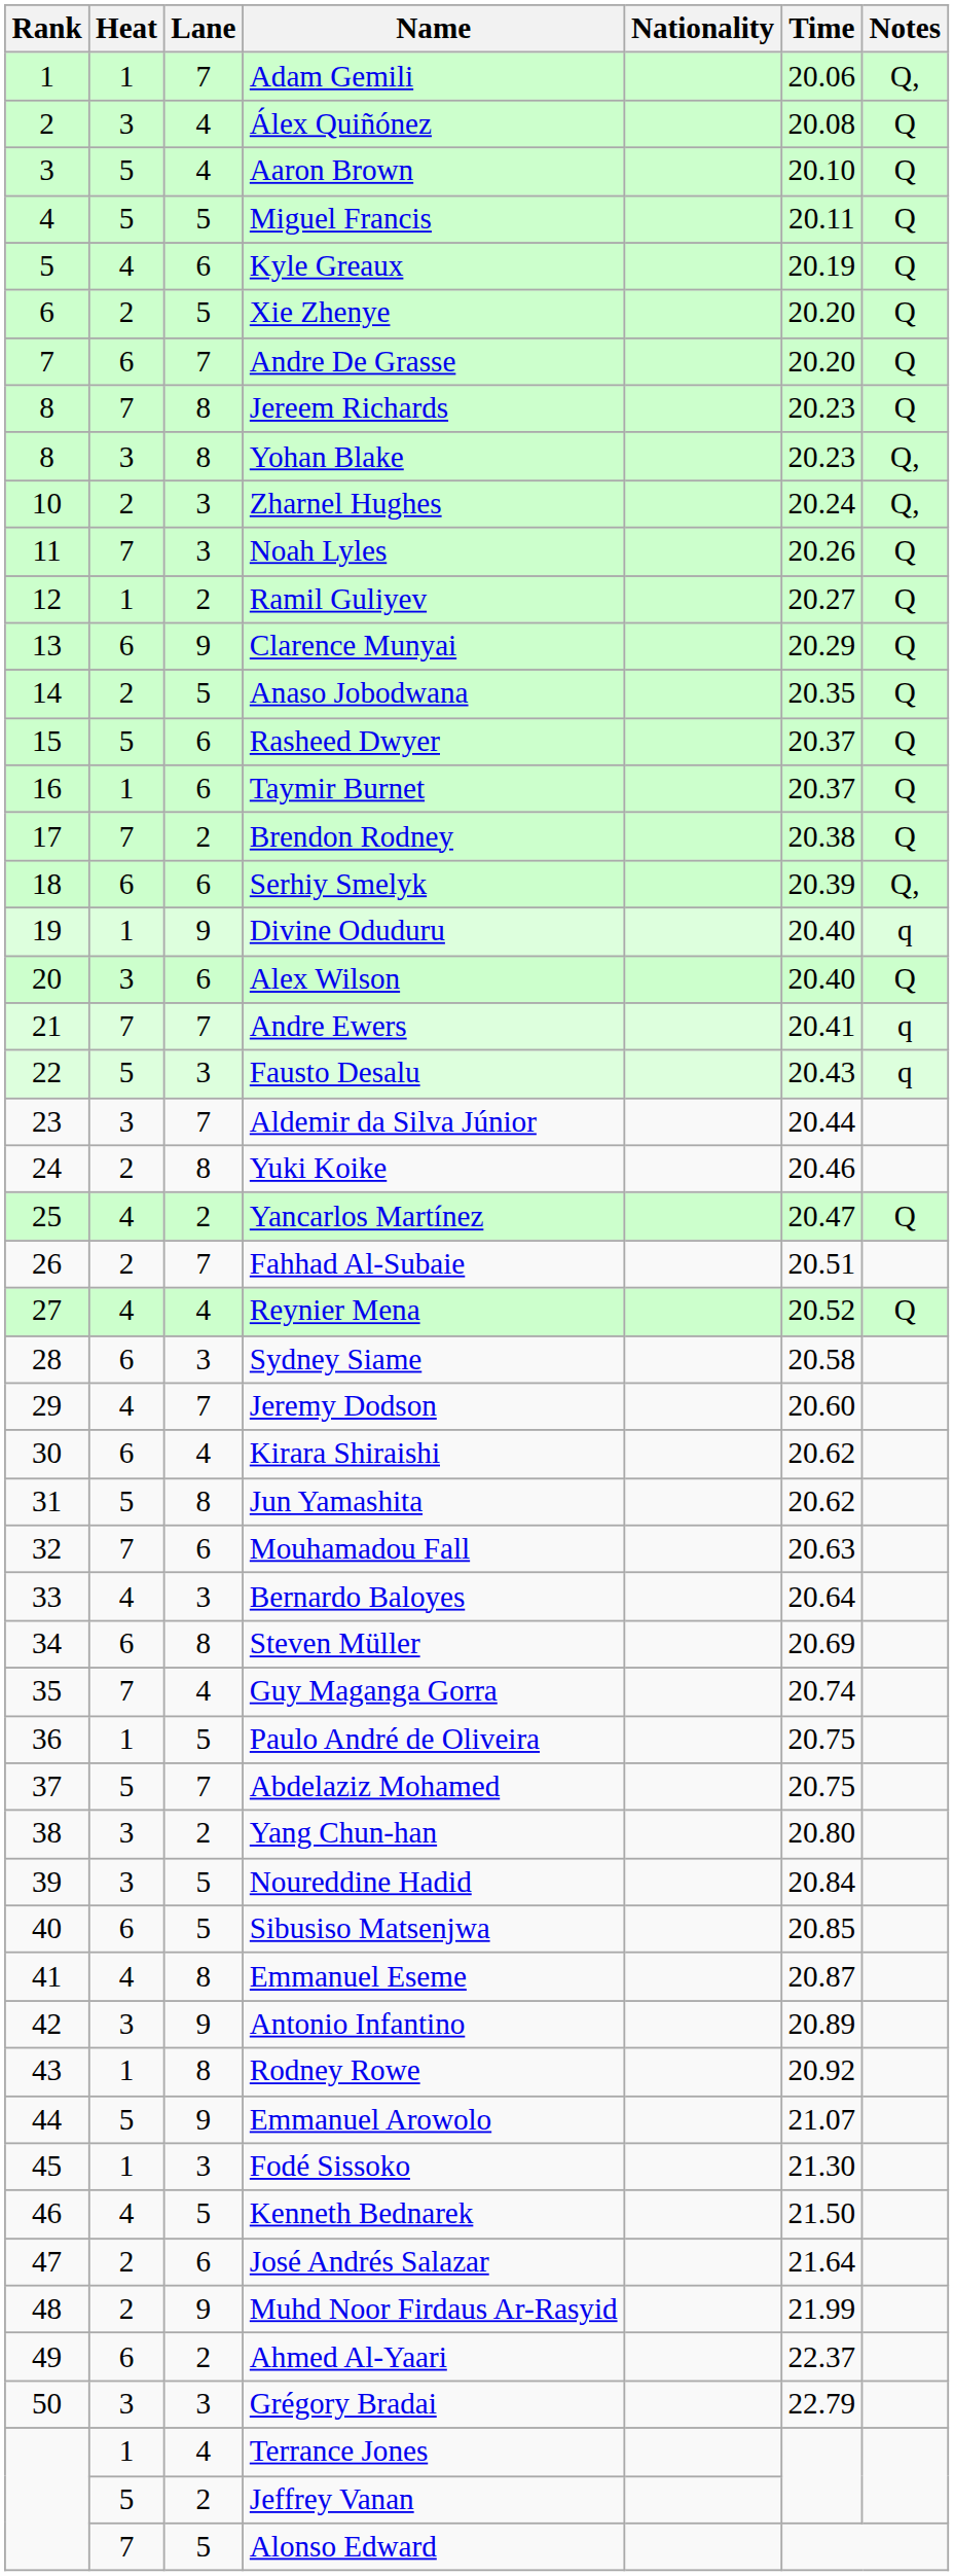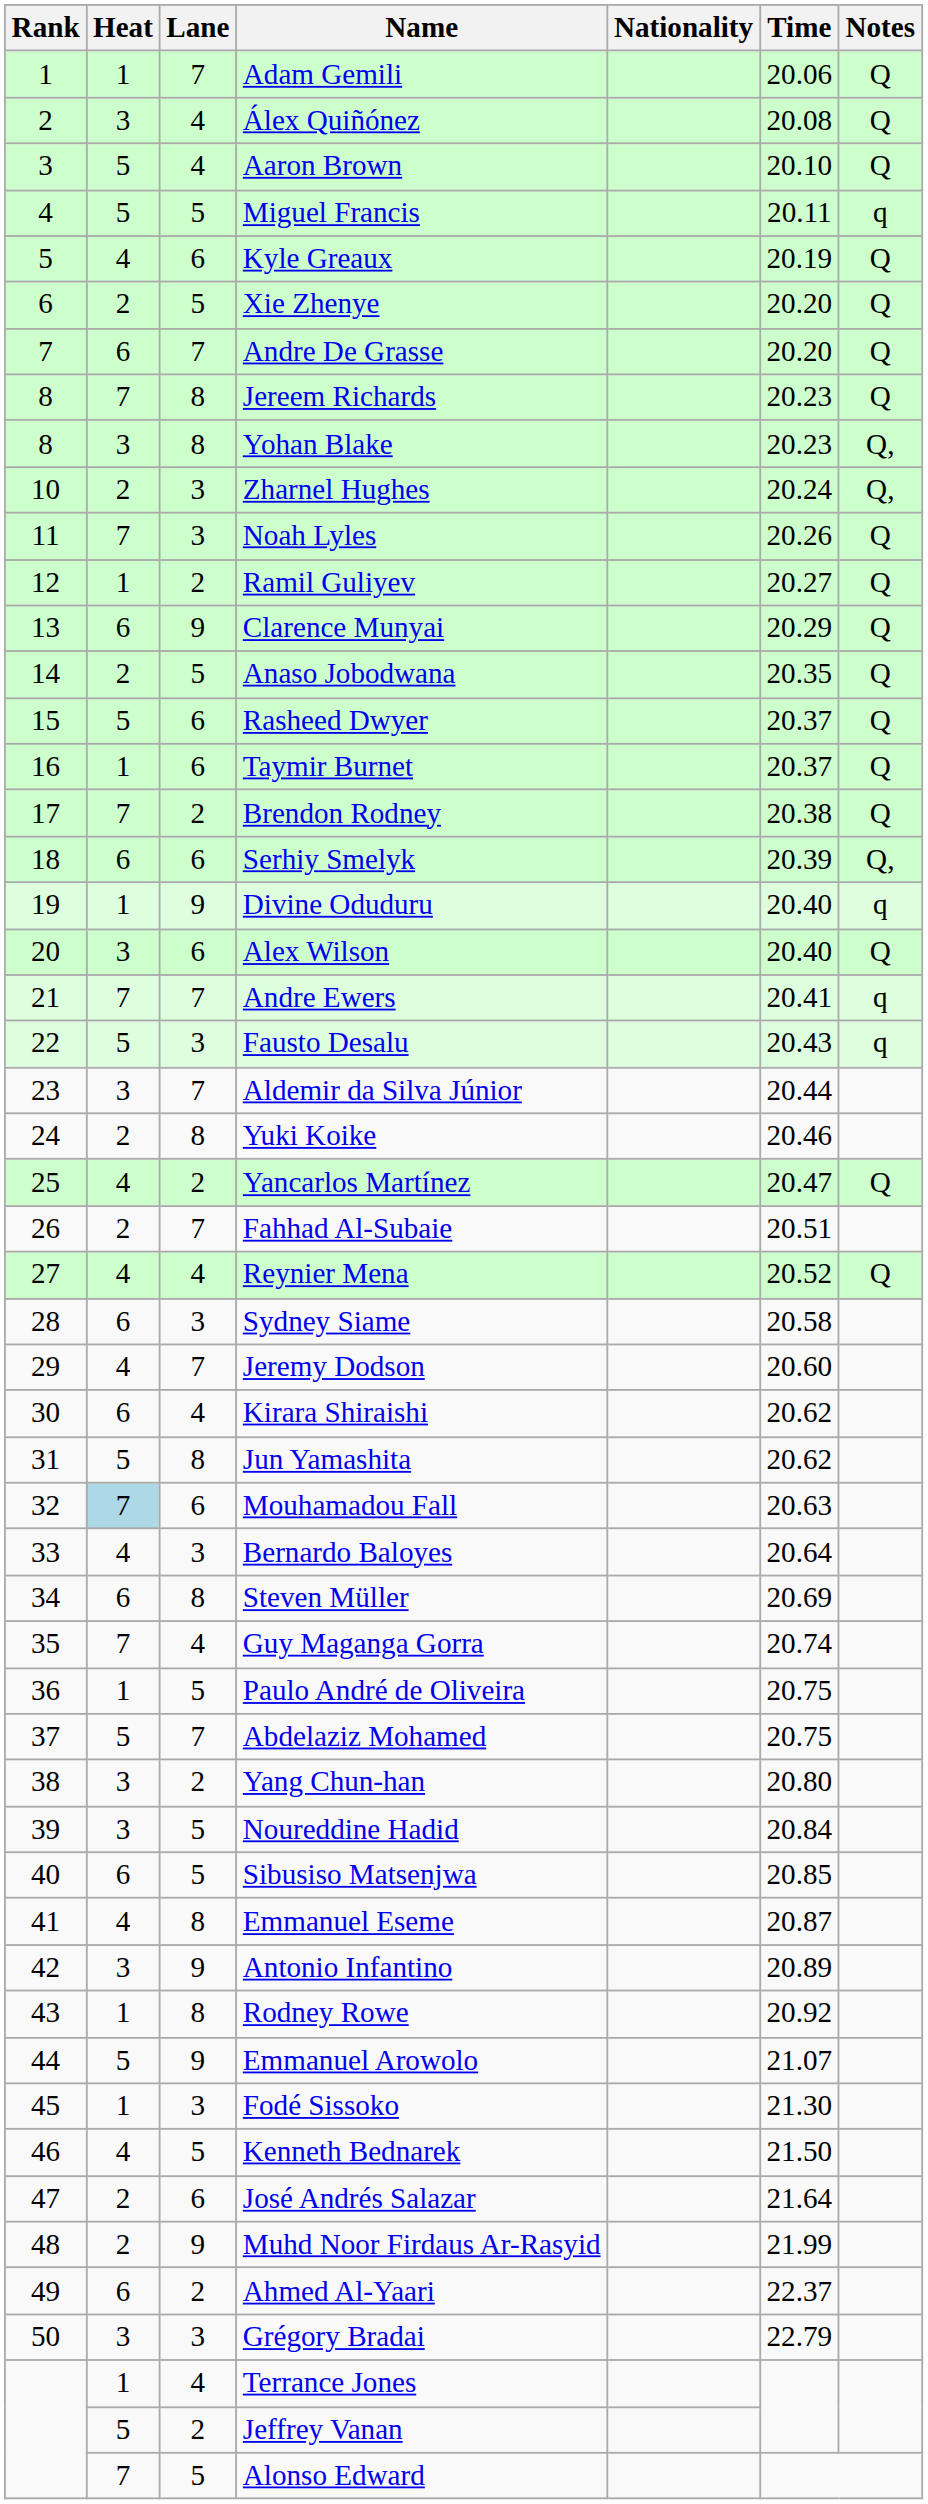Adam Gemili | Notes: Q, -> Q
Miguel Francis | Notes: Q -> q
Mouhamadou Fall | Heat: no background -> lightblue background
